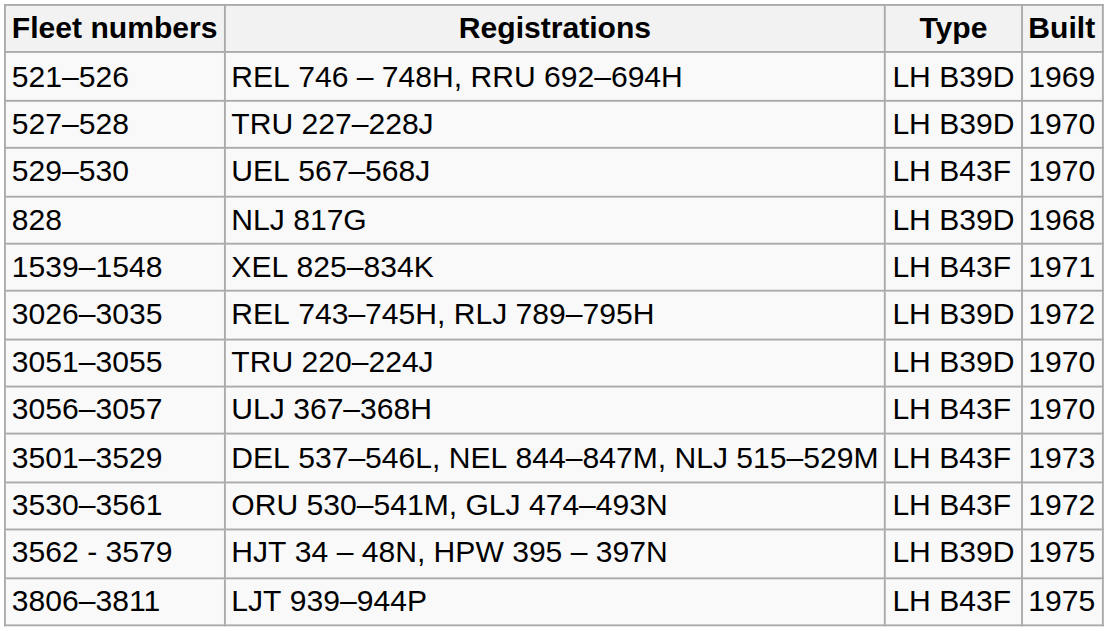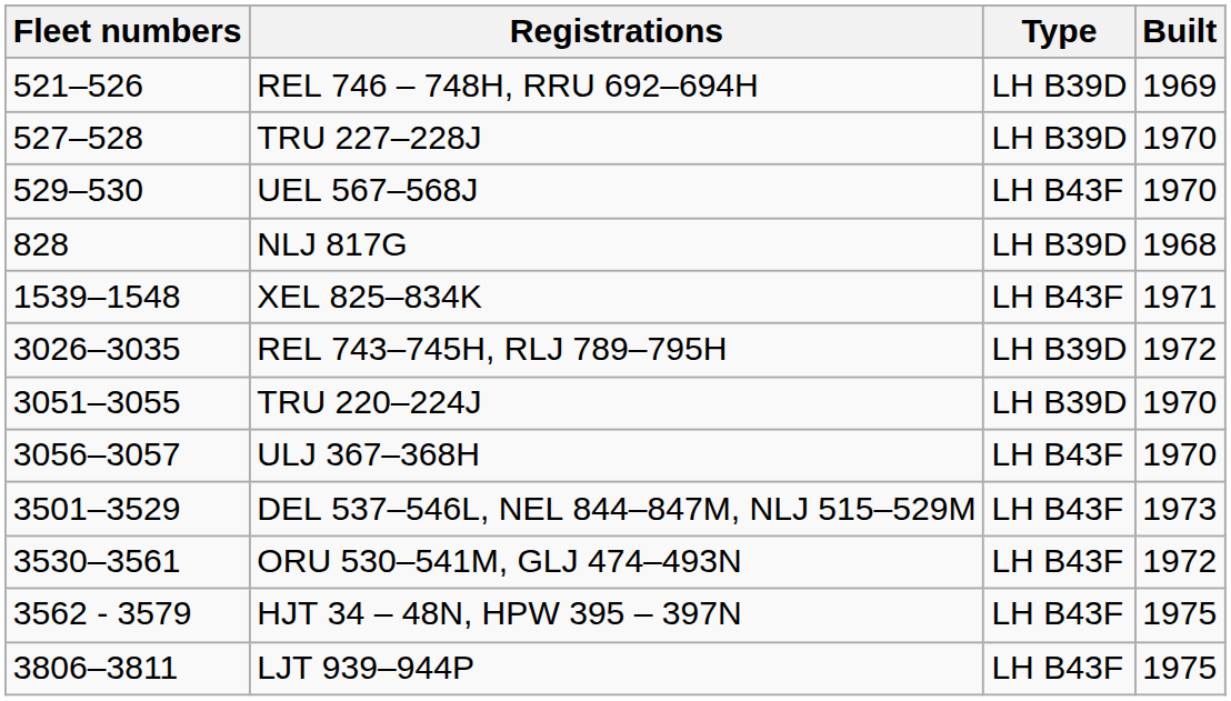HJT 34 – 48N, HPW 395 – 397N | Type: LH B39D -> LH B43F
